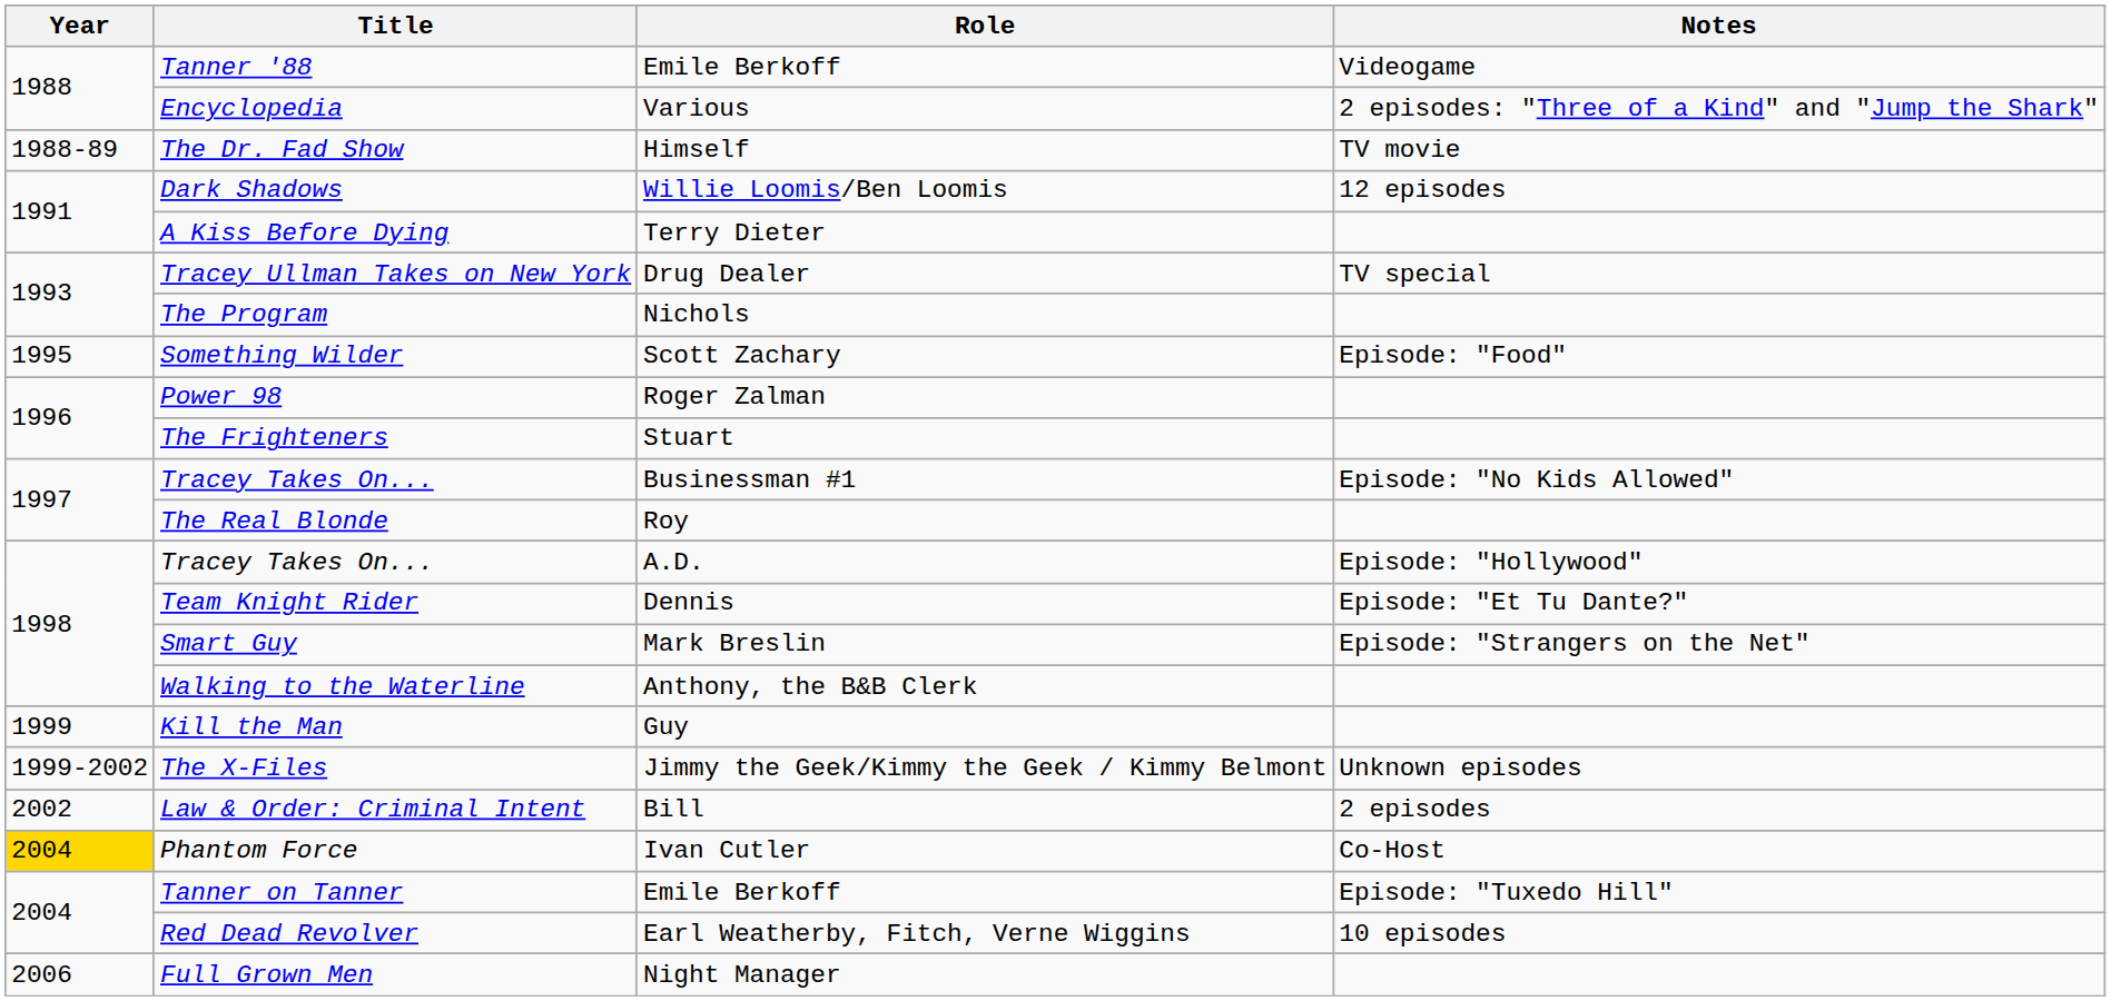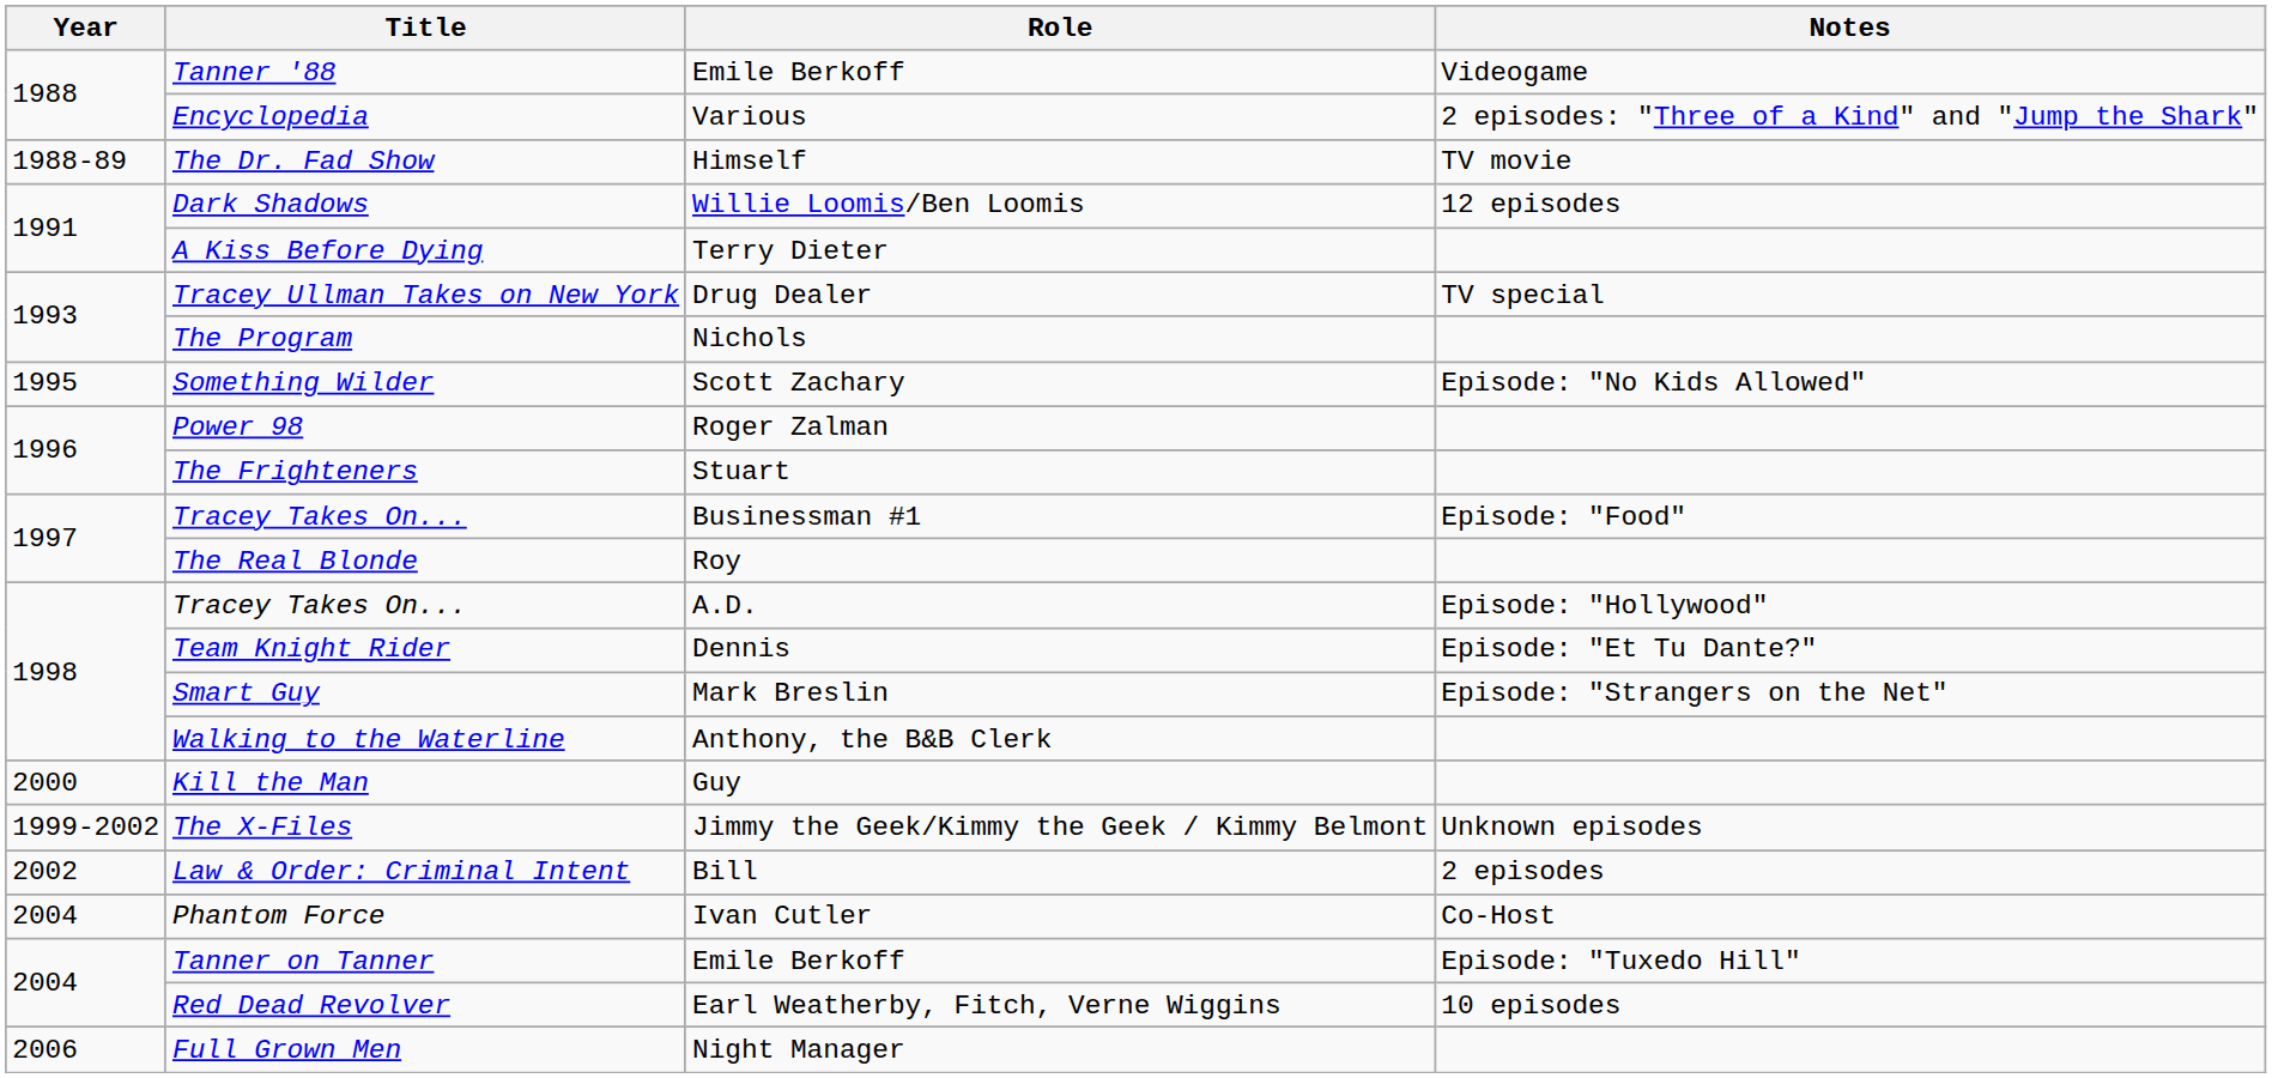Something Wilder | Notes: Episode: "Food" -> Episode: "No Kids Allowed"
Tracey Takes On... / Businessman #1 | Notes: Episode: "No Kids Allowed" -> Episode: "Food"
Kill the Man | Year: 1999 -> 2000
Phantom Force | Year: gold background -> no background
